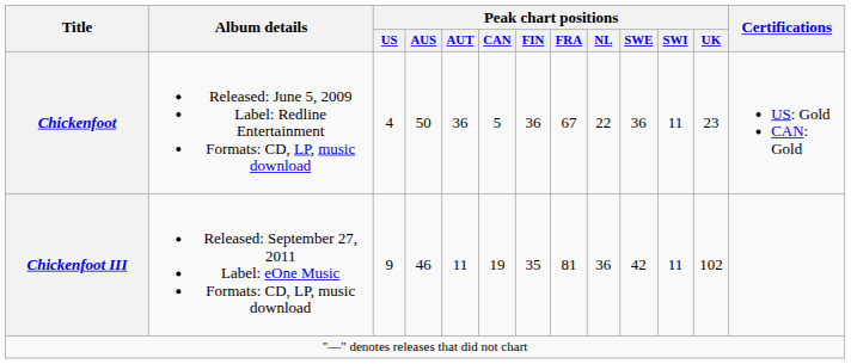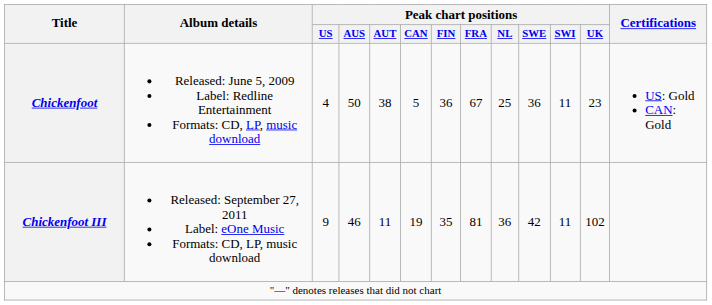Chickenfoot | Peak chart positions / AUT: 36 -> 38
Chickenfoot | Peak chart positions / NL: 22 -> 25
